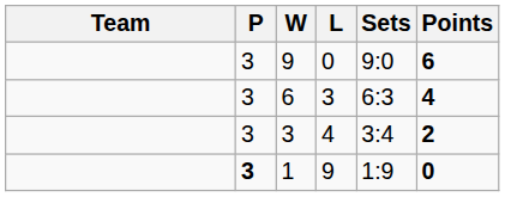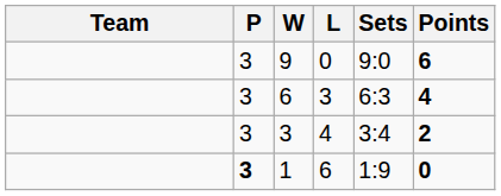1 | L: 9 -> 6
